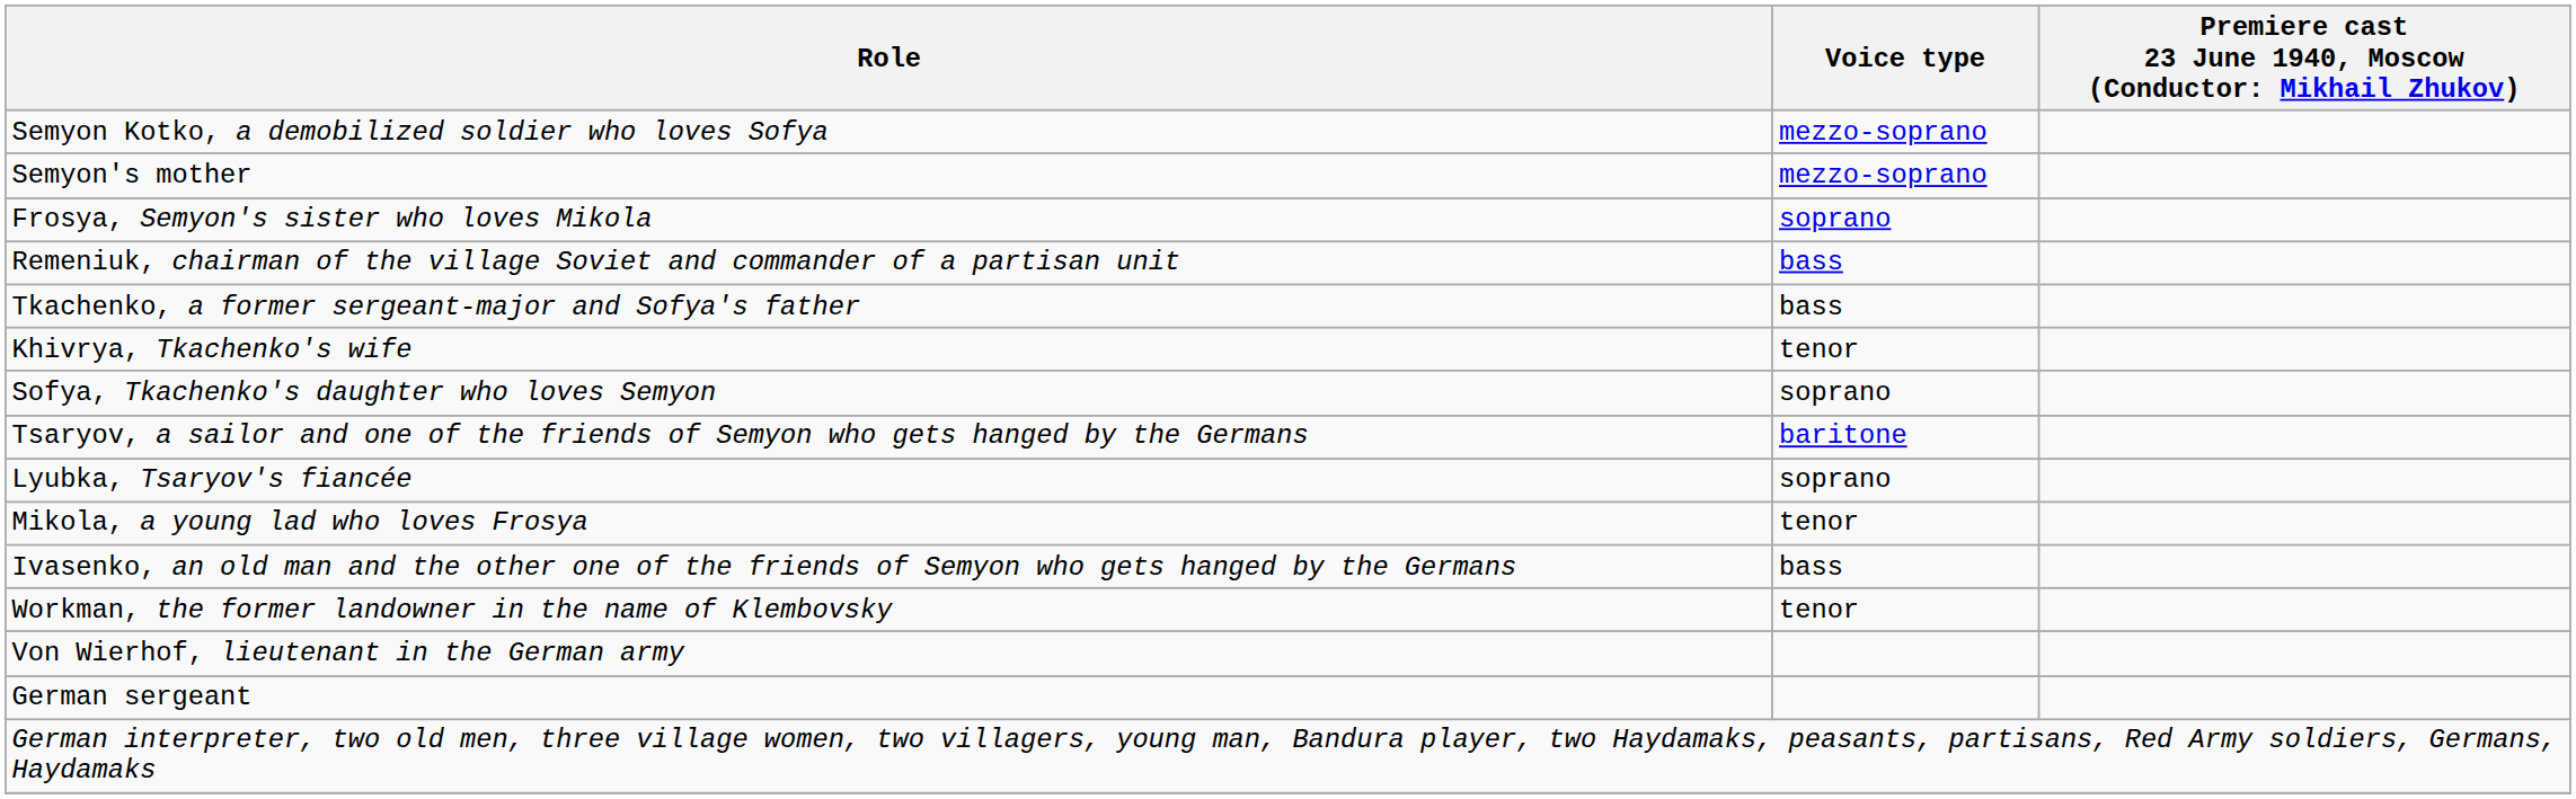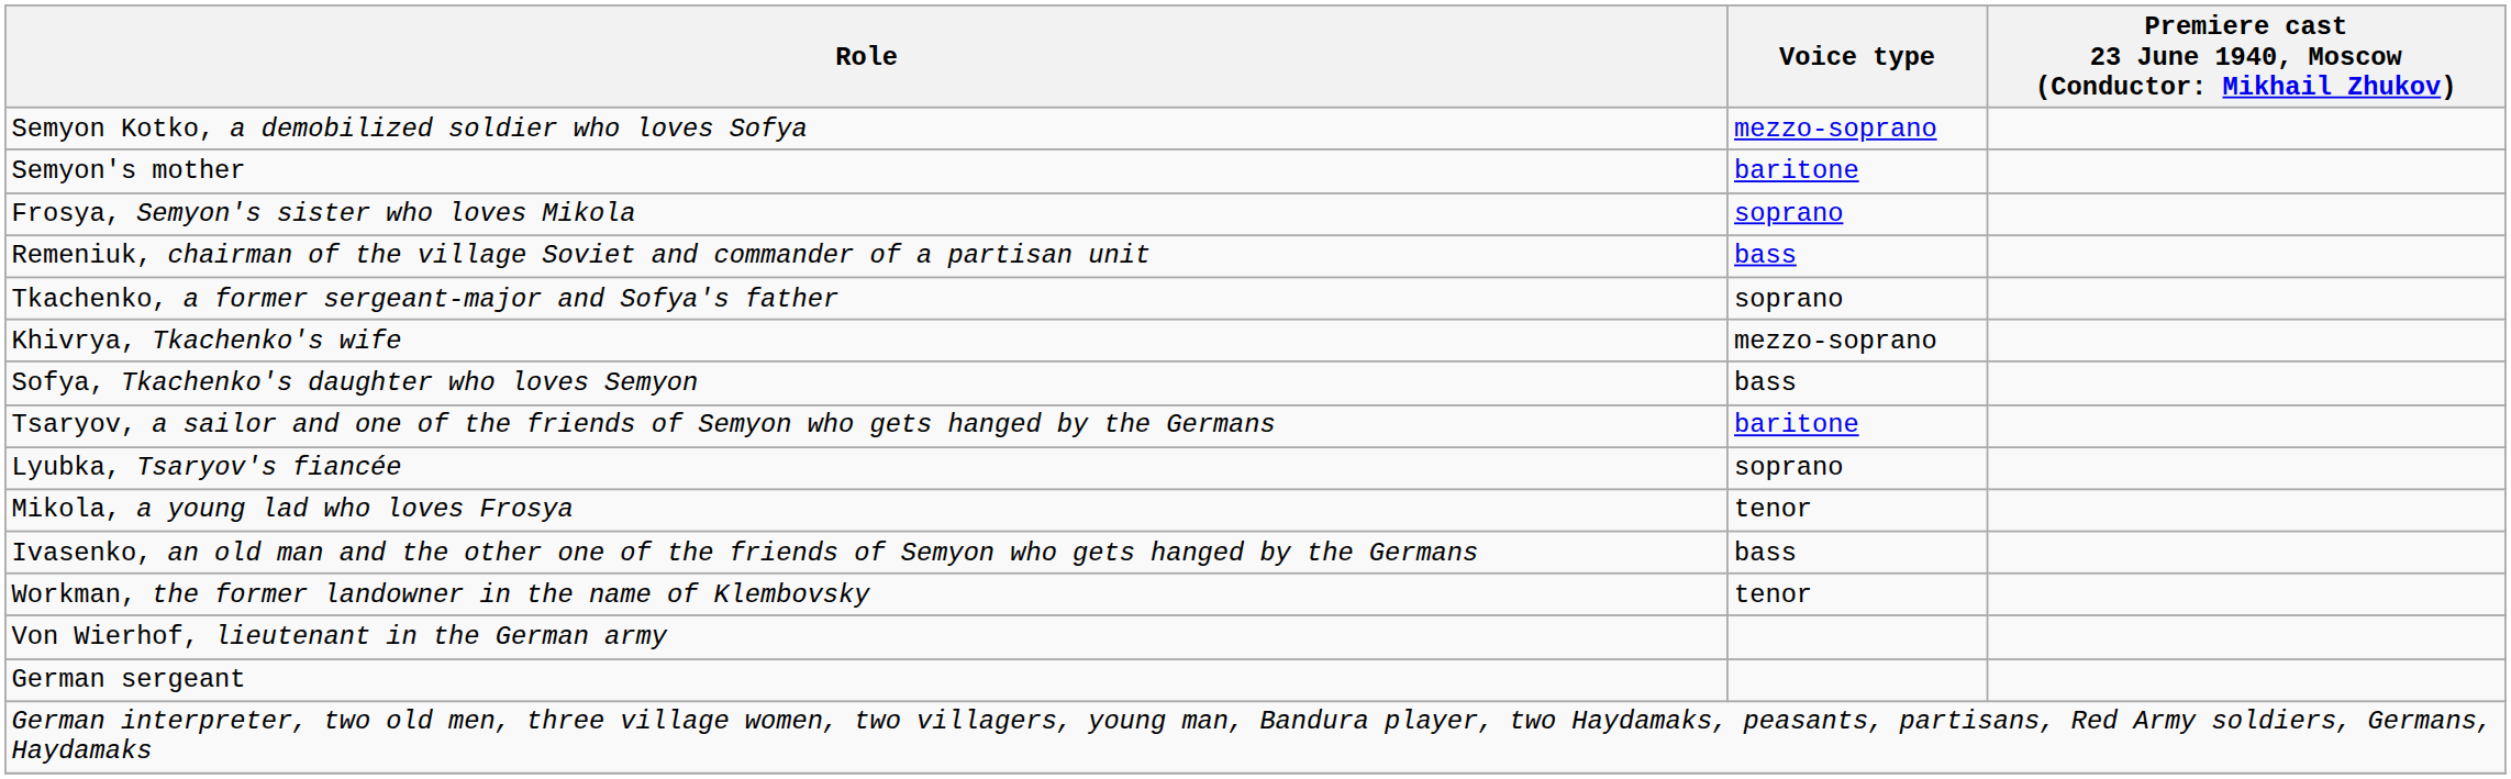Semyon's mother | Voice type: mezzo-soprano -> baritone
Tkachenko, a former sergeant-major and Sofya's father | Voice type: bass -> soprano
Khivrya, Tkachenko's wife | Voice type: tenor -> mezzo-soprano
Sofya, Tkachenko's daughter who loves Semyon | Voice type: soprano -> bass
